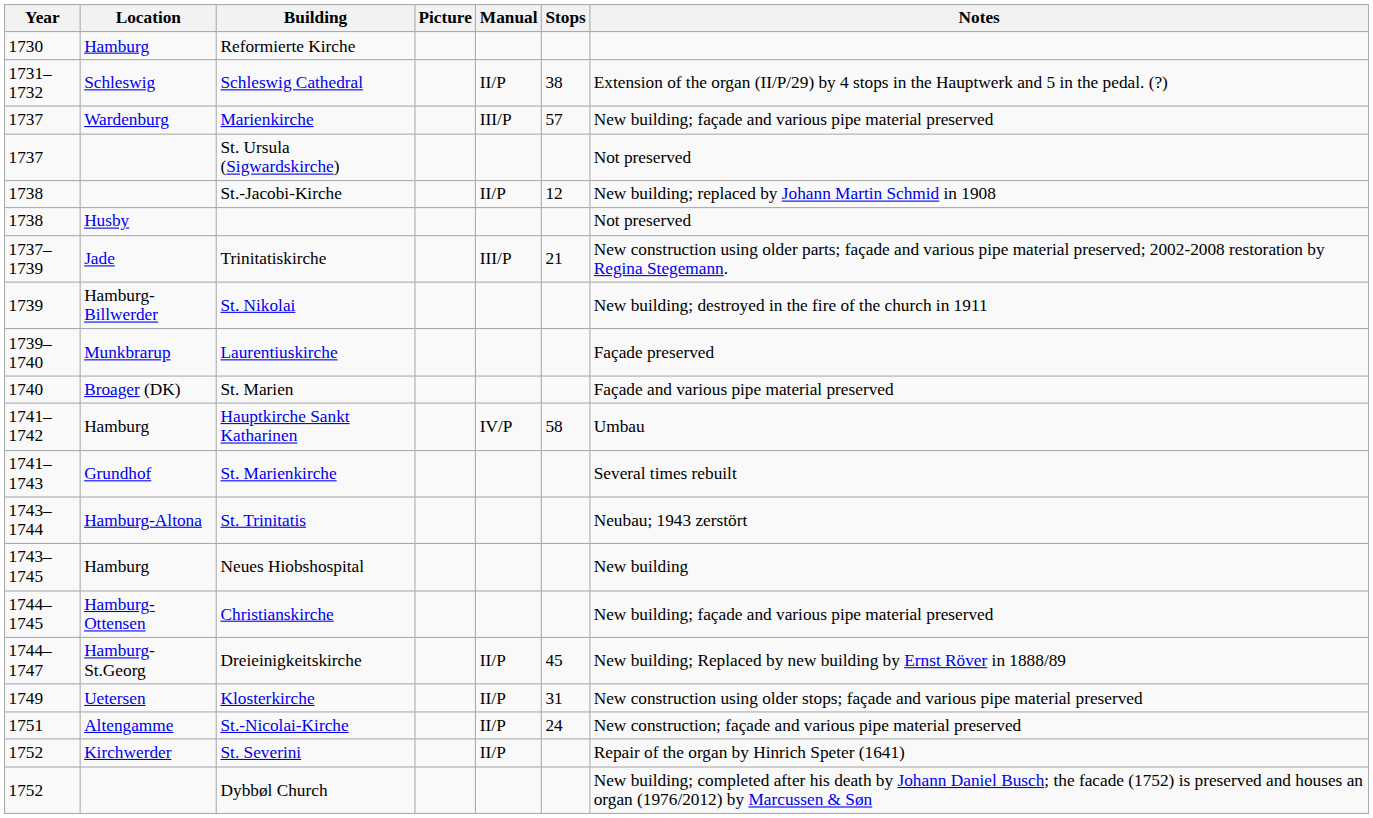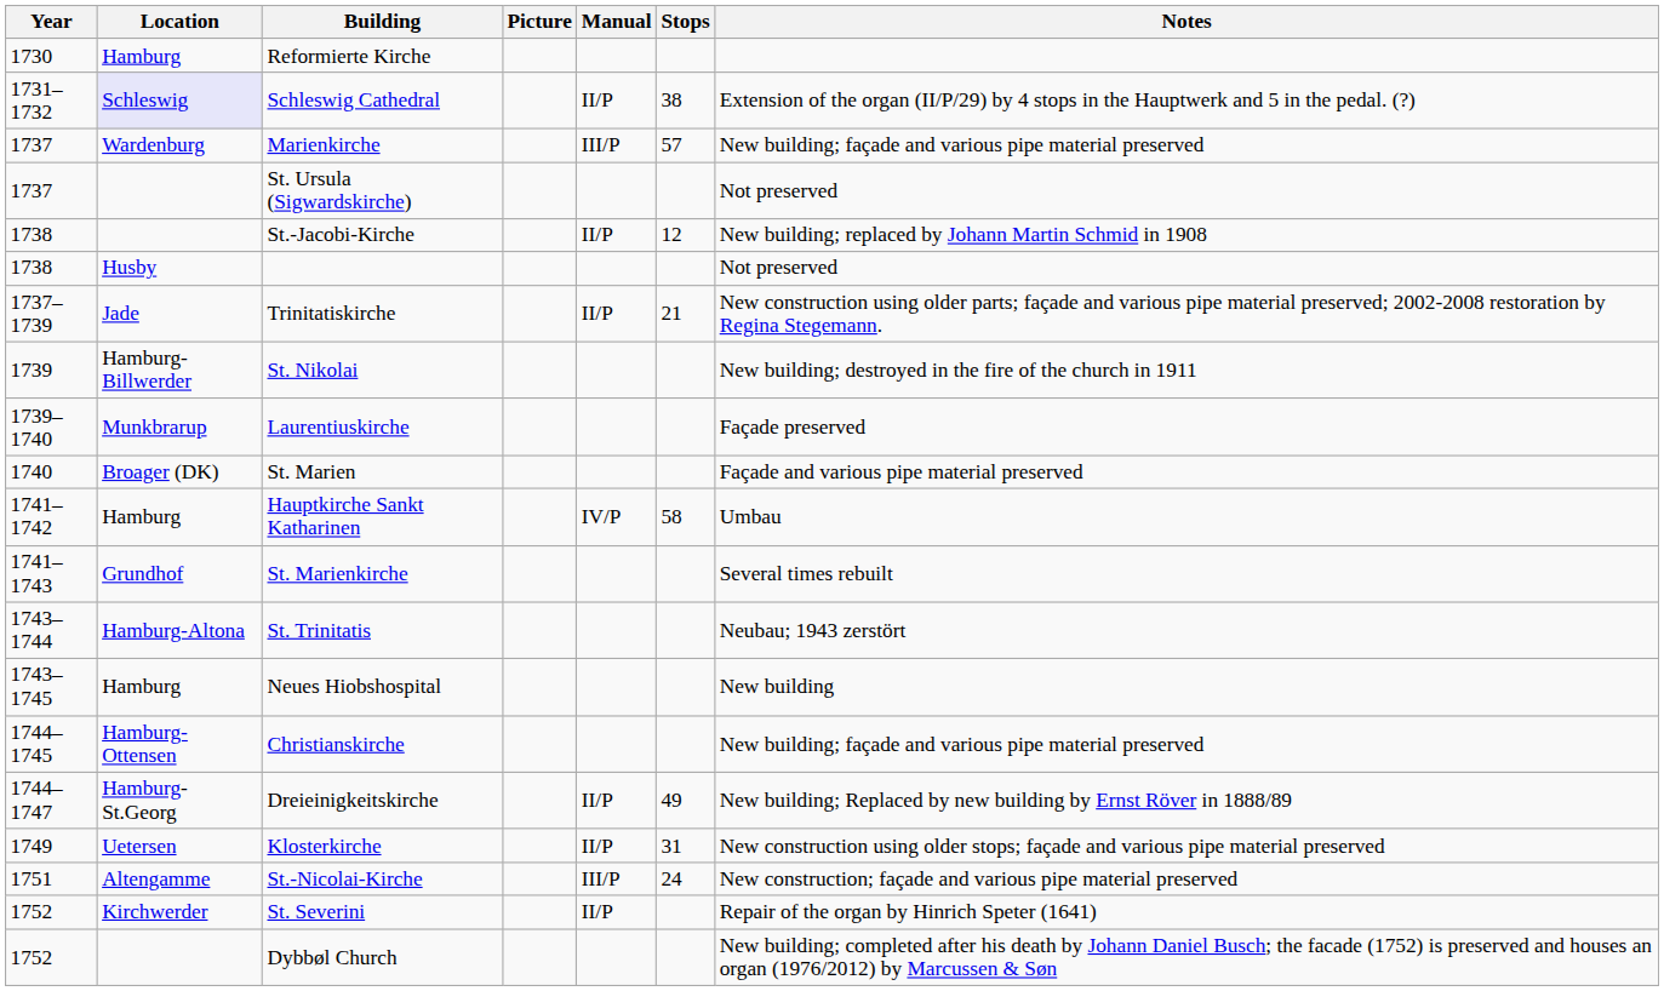Schleswig Cathedral | Location: no background -> lavender background
Trinitatiskirche | Manual: III/P -> II/P
Dreieinigkeitskirche | Stops: 45 -> 49
St.-Nicolai-Kirche | Manual: II/P -> III/P
